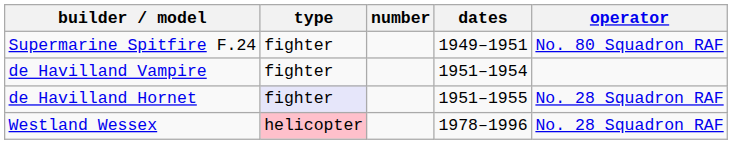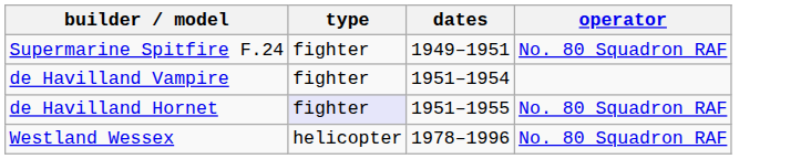- column: number
de Havilland Hornet | operator: No. 28 Squadron RAF -> No. 80 Squadron RAF
Westland Wessex | type: pink background -> no background
Westland Wessex | operator: No. 28 Squadron RAF -> No. 80 Squadron RAF
